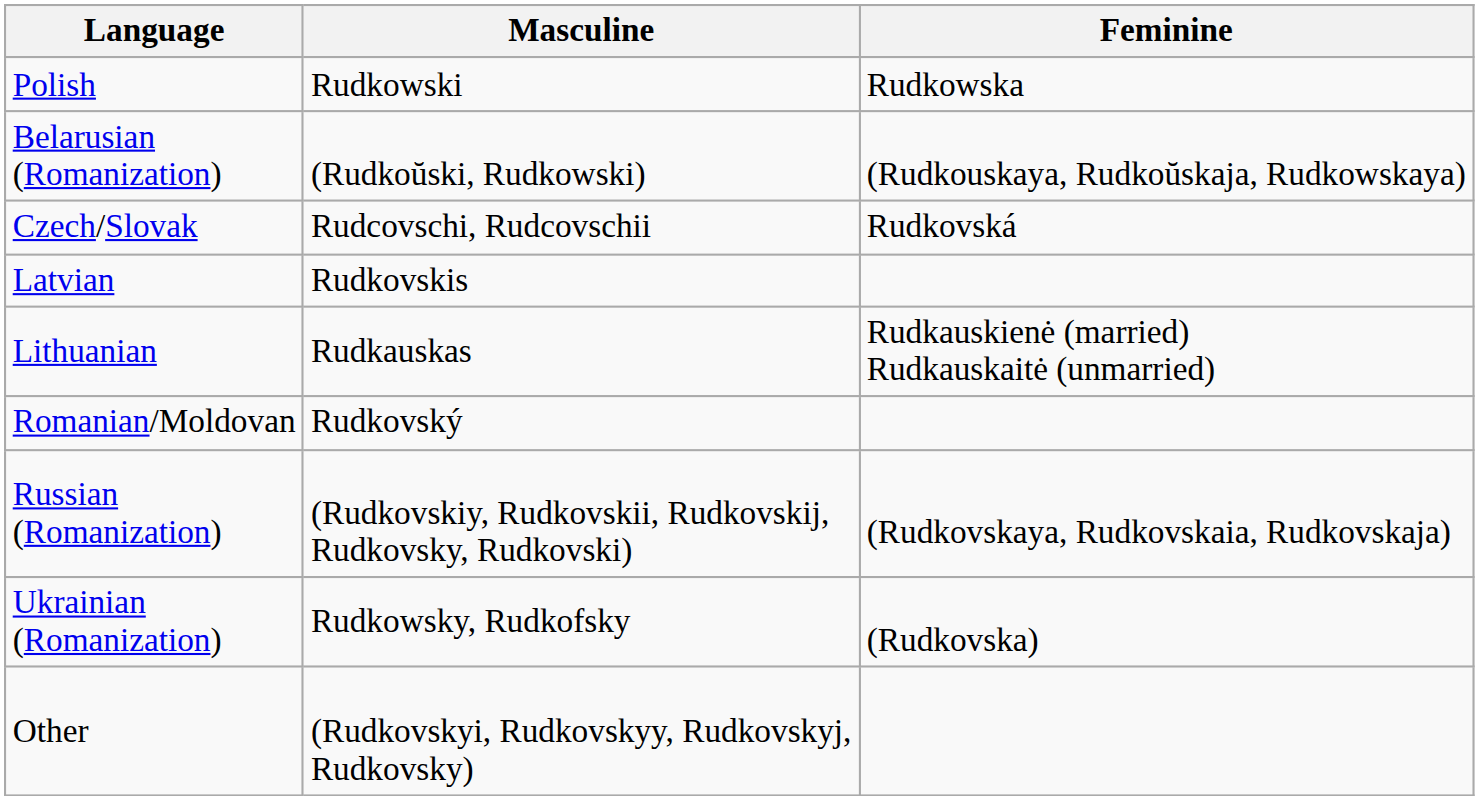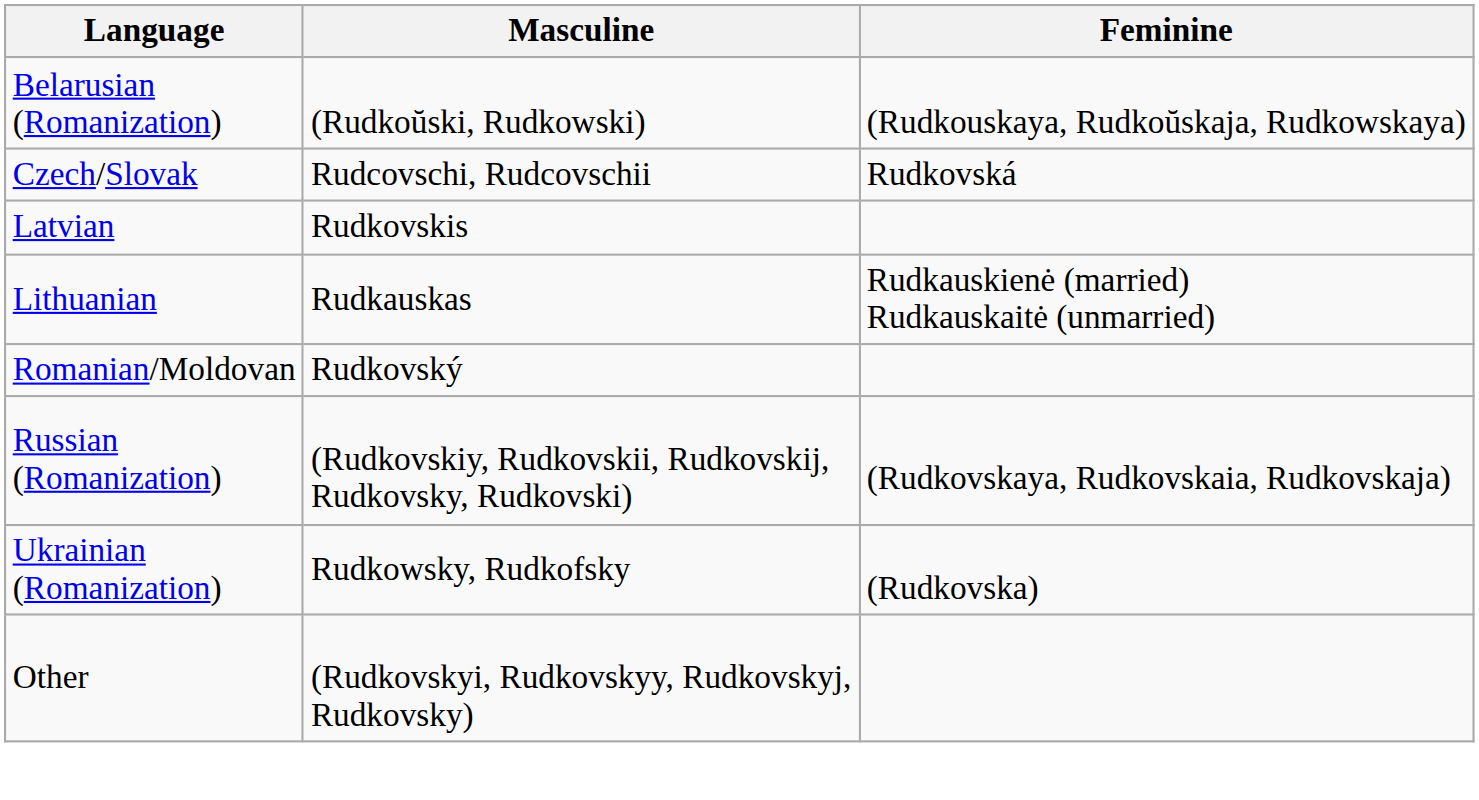- row: Polish | Rudkowski | Rudkowska
